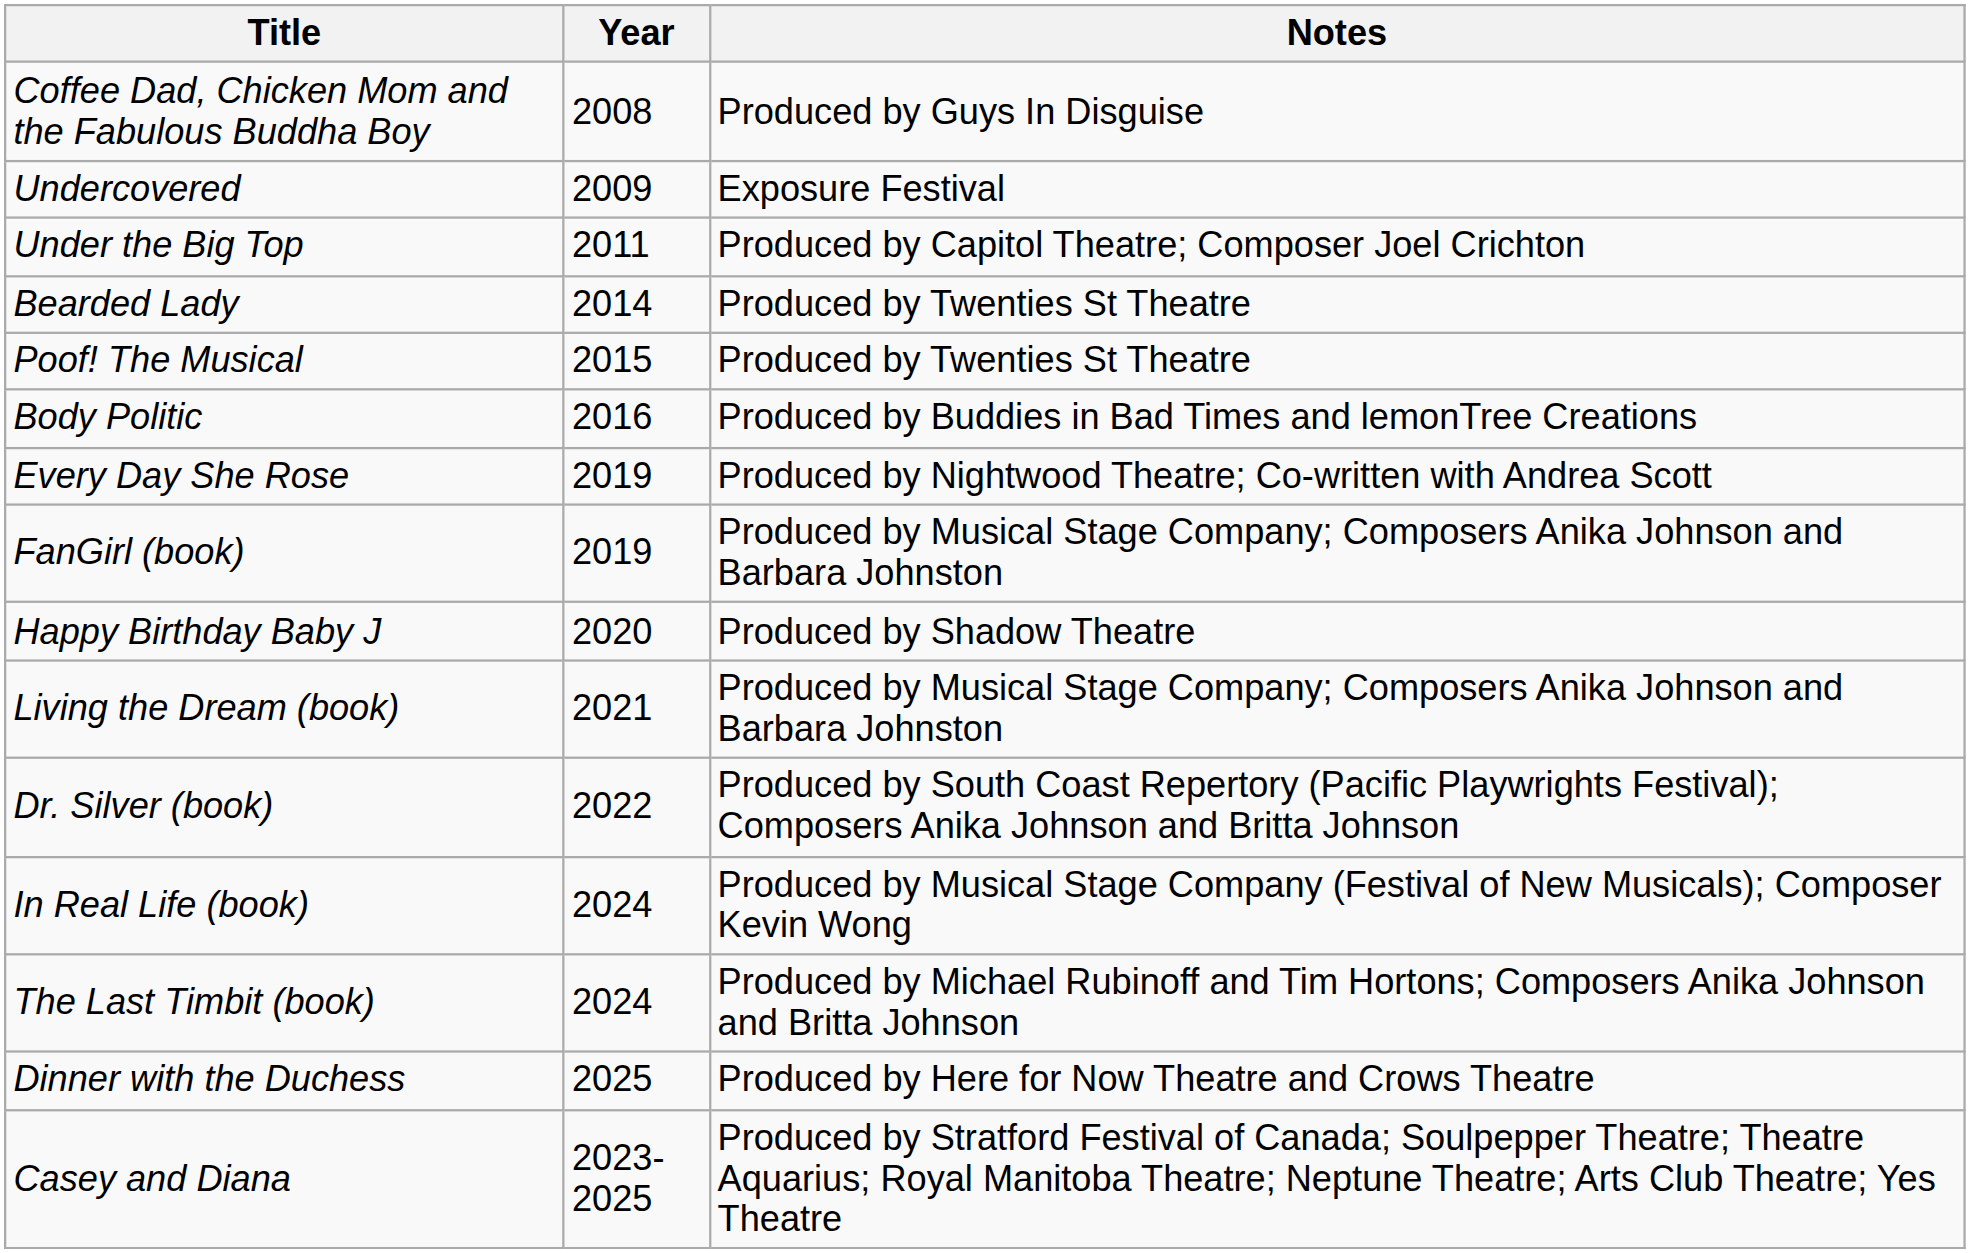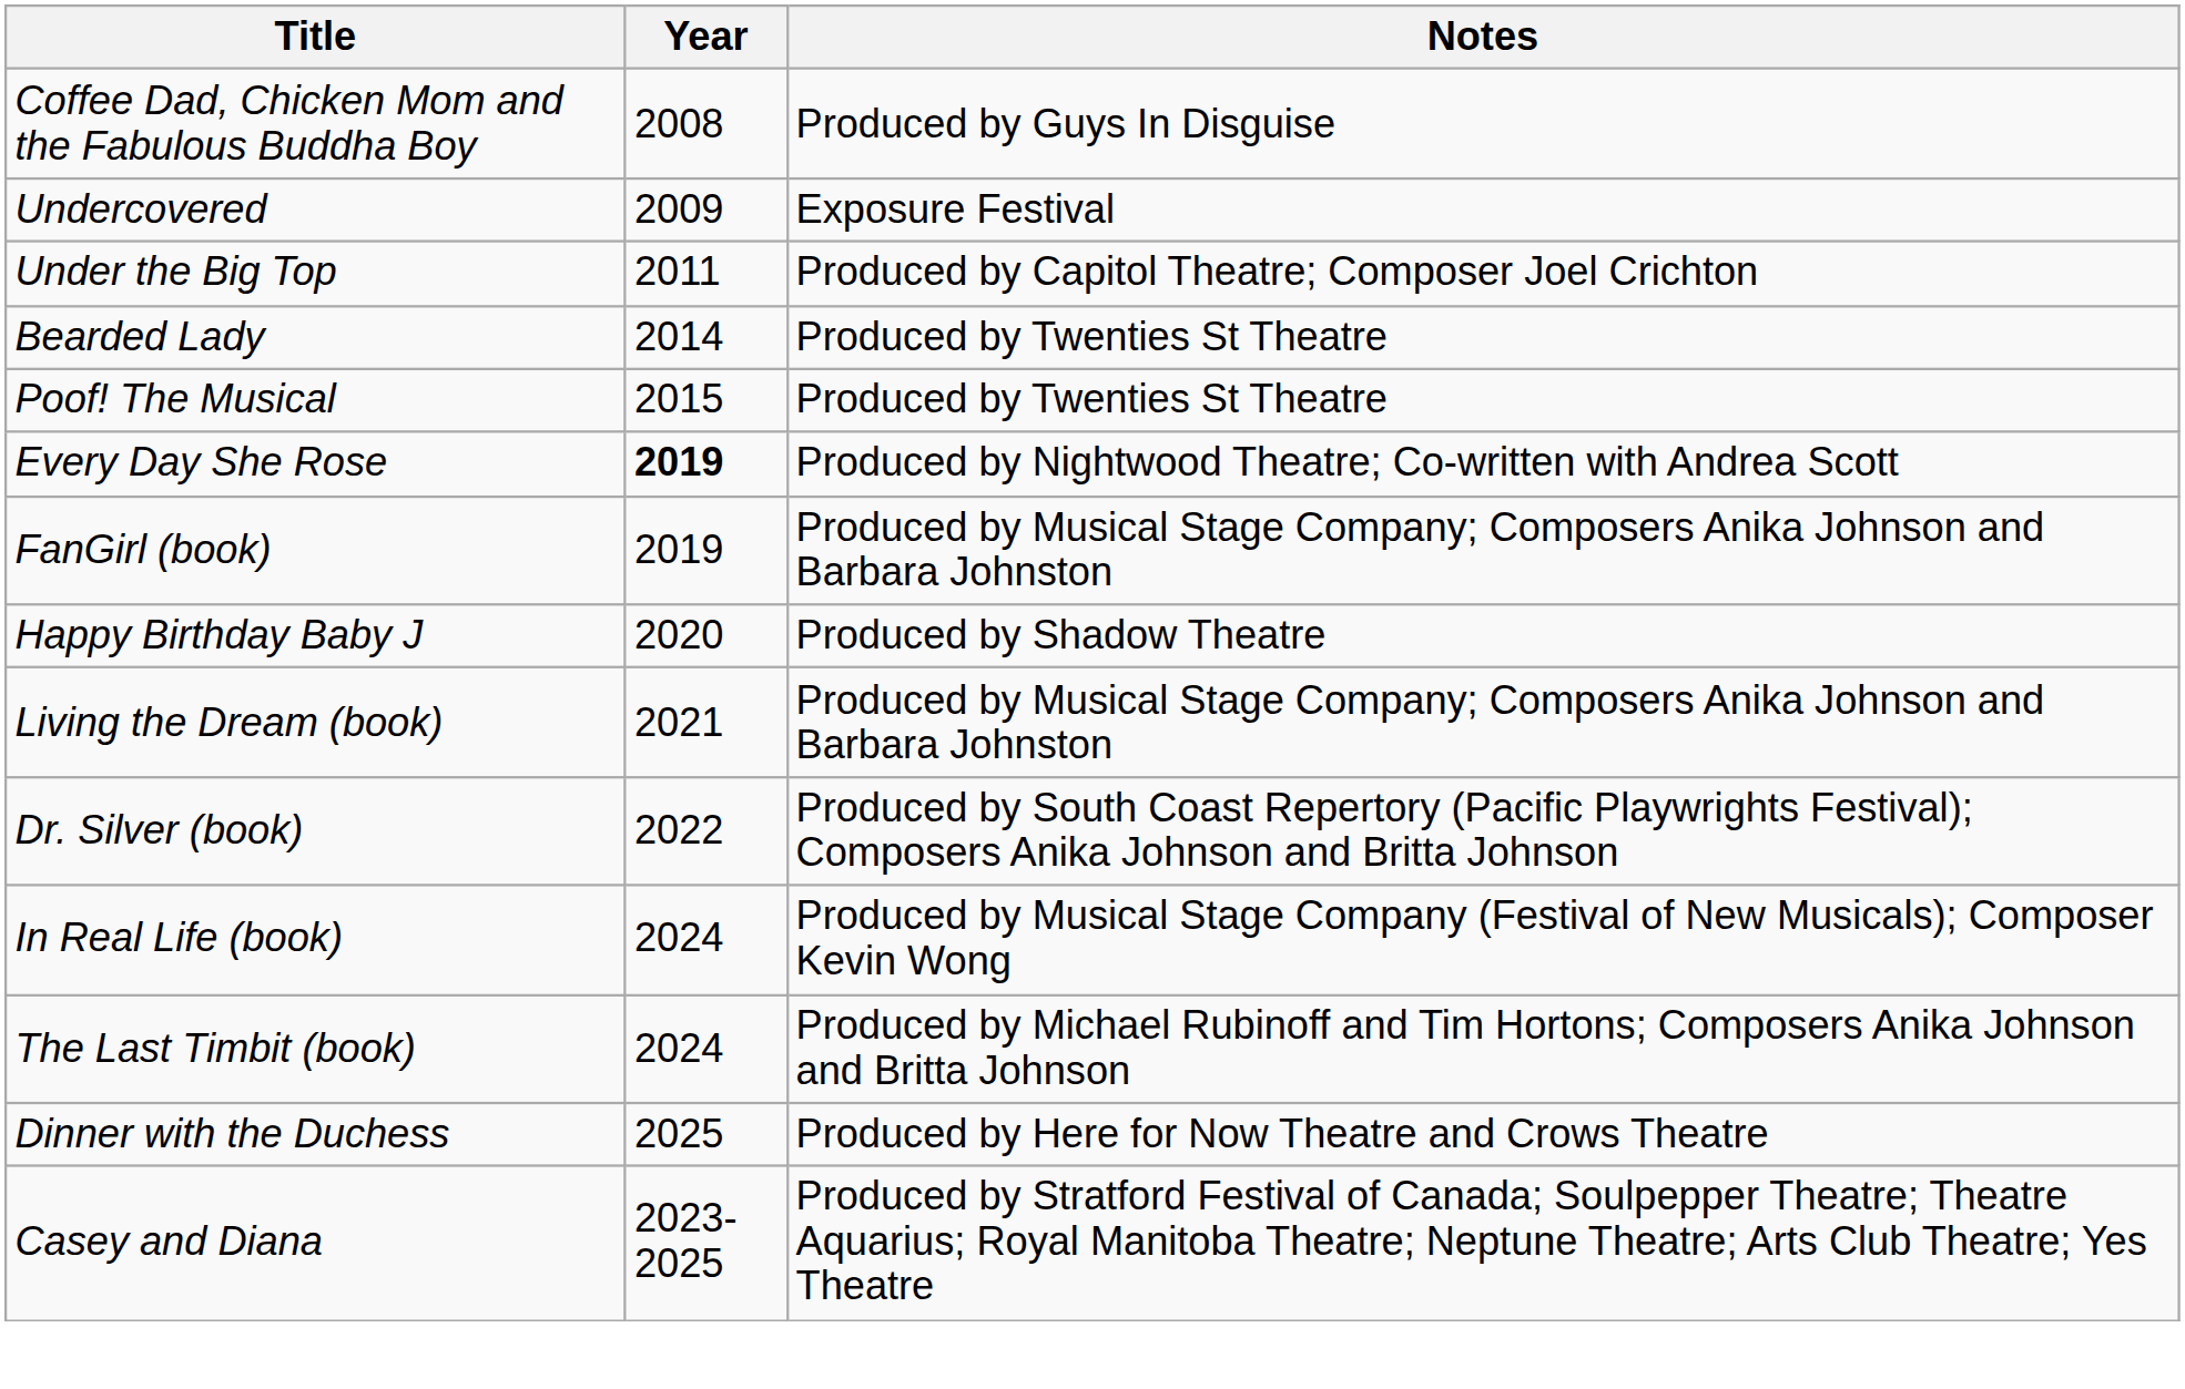- row: Body Politic | 2016 | Produced by Buddies in Bad Times and lemonTree Creations
Every Day She Rose | Year: normal -> bold
